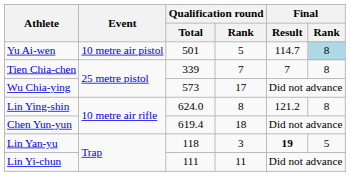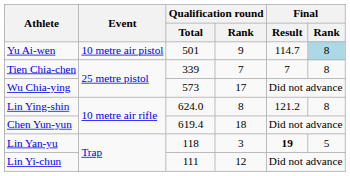Yu Ai-wen | Qualification round / Rank: 5 -> 9
Lin Yi-chun | Qualification round / Rank: 11 -> 12
